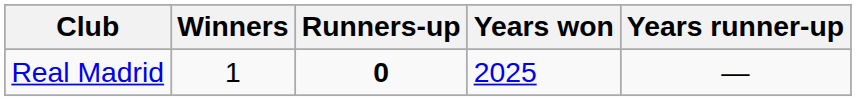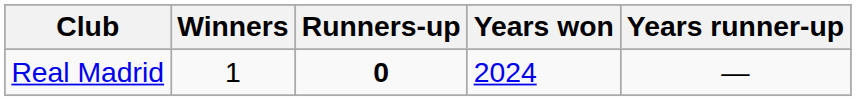Real Madrid | Years won: 2025 -> 2024
